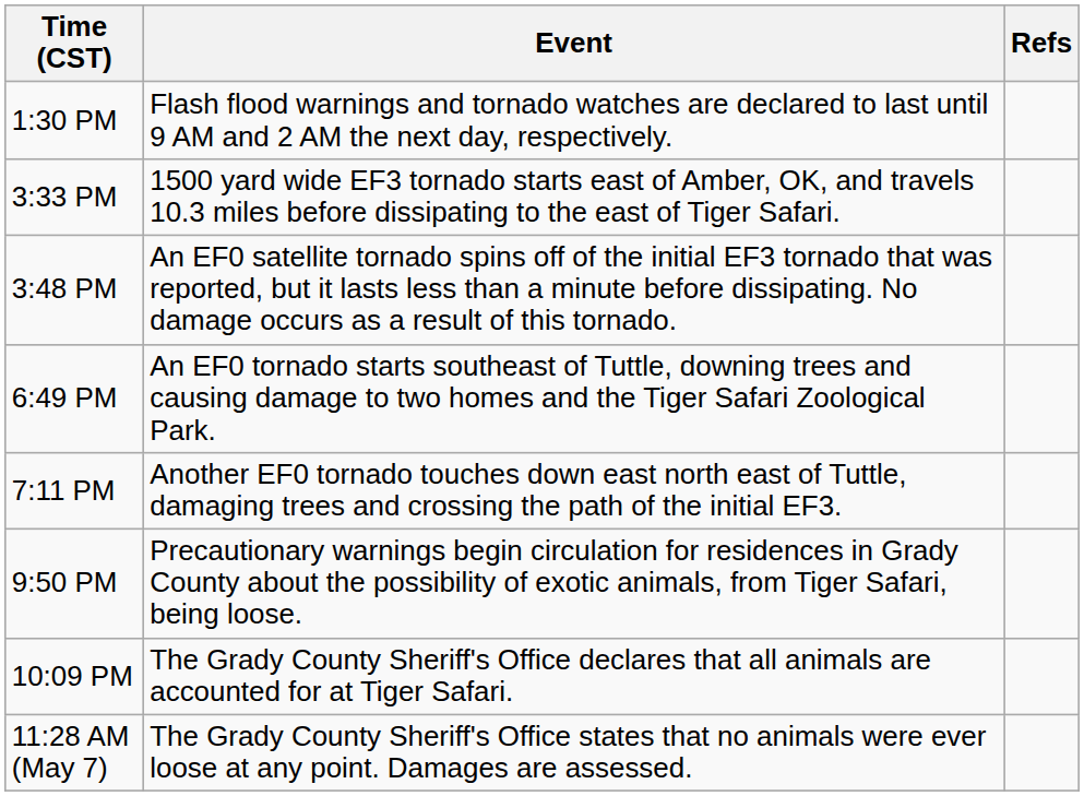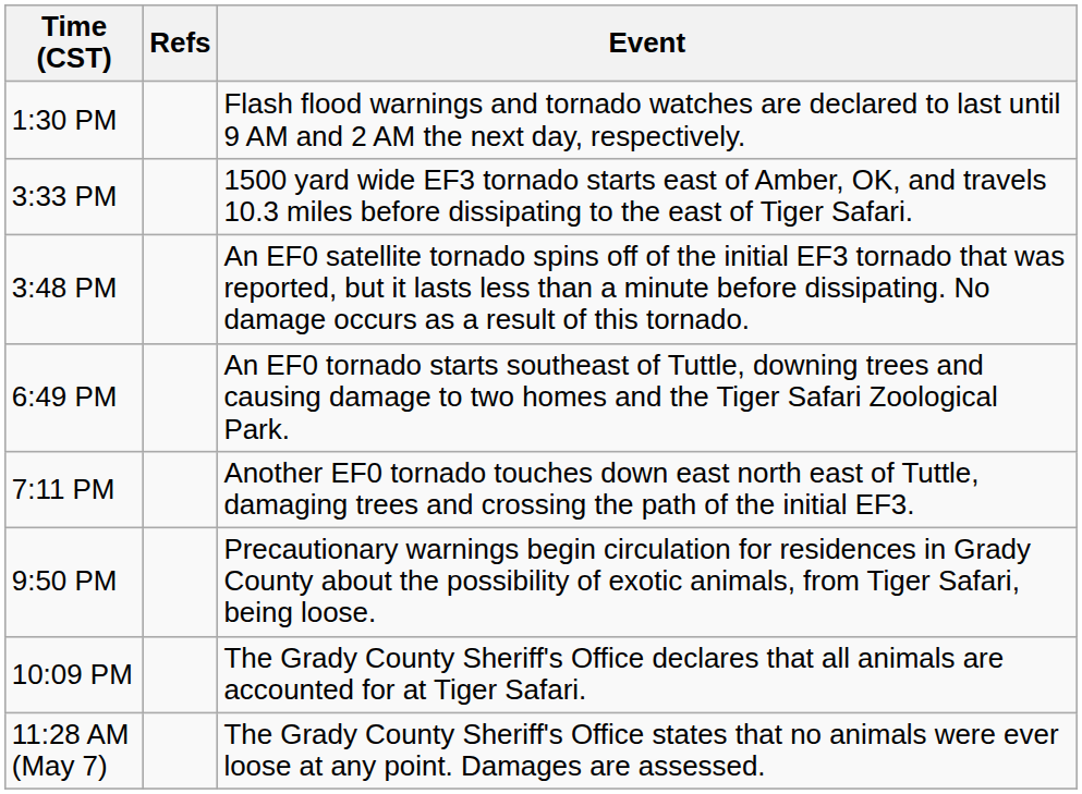columns swapped: Event <-> Refs
